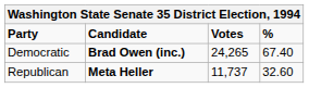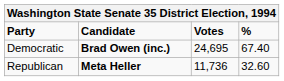Democratic | Votes: 24,265 -> 24,695
Republican | Votes: 11,737 -> 11,736
